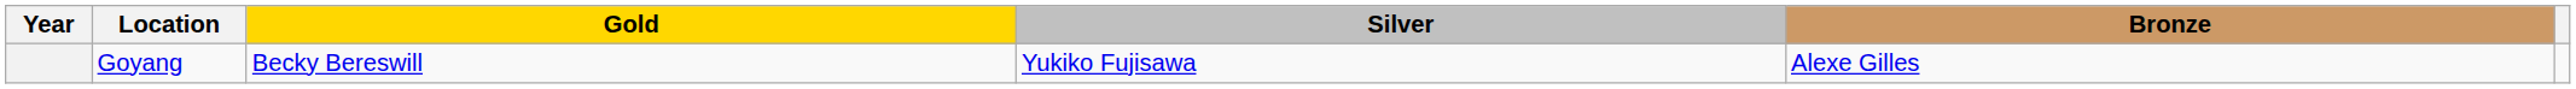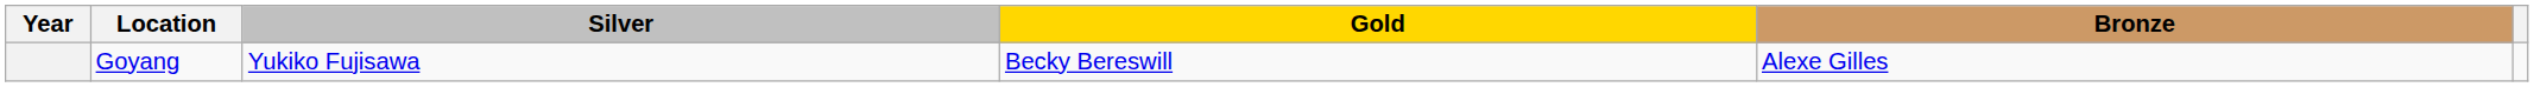columns swapped: Gold <-> Silver
